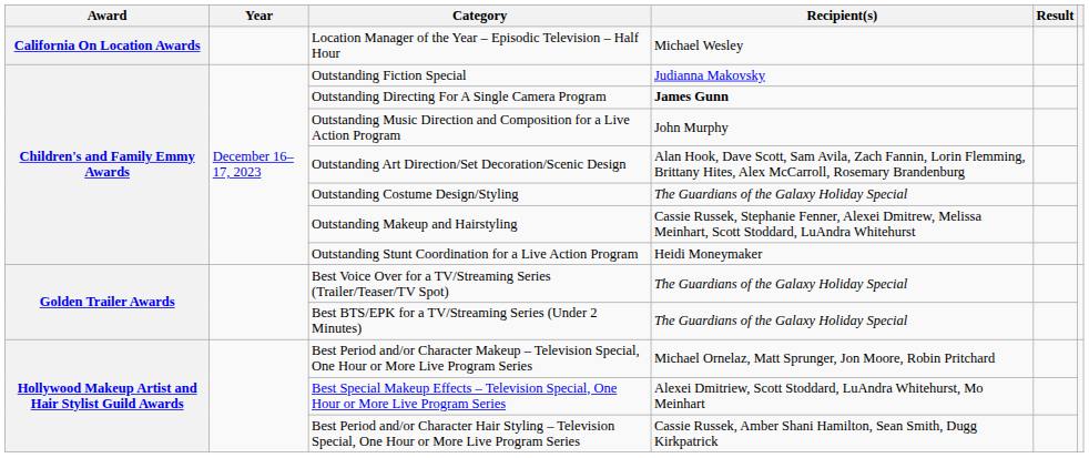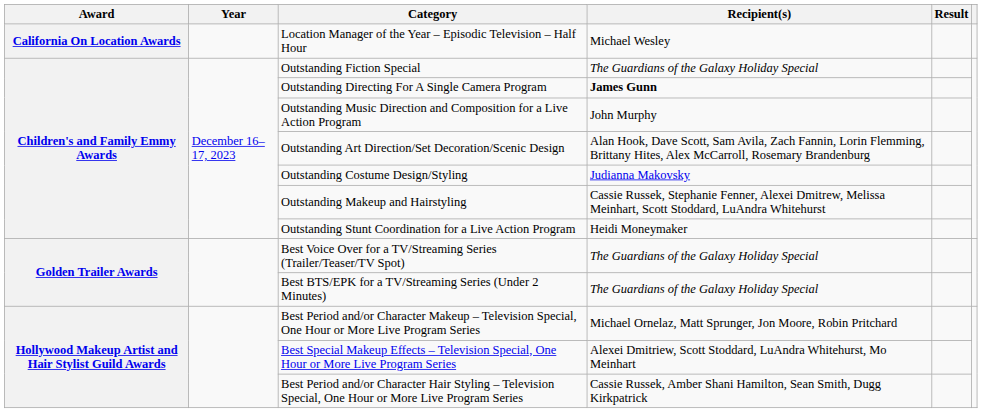Outstanding Fiction Special | Recipient(s): Judianna Makovsky -> The Guardians of the Galaxy Holiday Special
Outstanding Costume Design/Styling | Recipient(s): The Guardians of the Galaxy Holiday Special -> Judianna Makovsky
